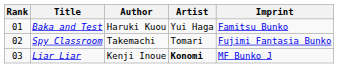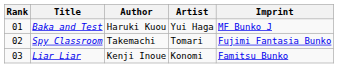Baka and Test | Imprint: Famitsu Bunko -> MF Bunko J
Liar Liar | Artist: bold -> normal
Liar Liar | Imprint: MF Bunko J -> Famitsu Bunko
